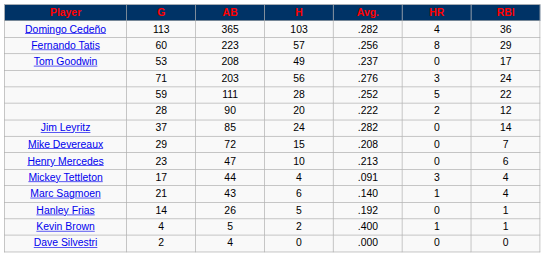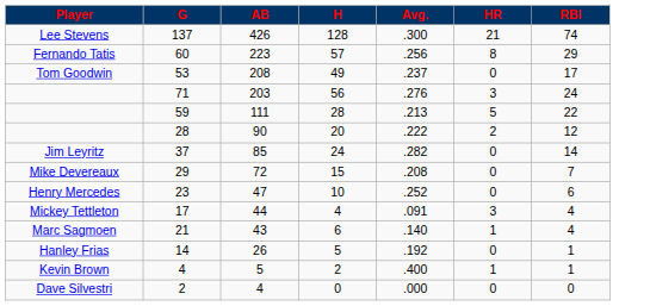+ row: Lee Stevens | 137 | 426 | 128 | .300 | 21 | 74
- row: Domingo Cedeño | 113 | 365 | 103 | .282 | 4 | 36
59 | Avg.: .252 -> .213
23 | Avg.: .213 -> .252
